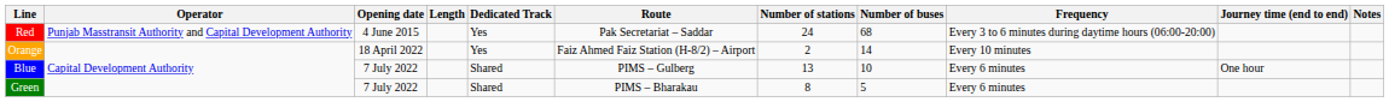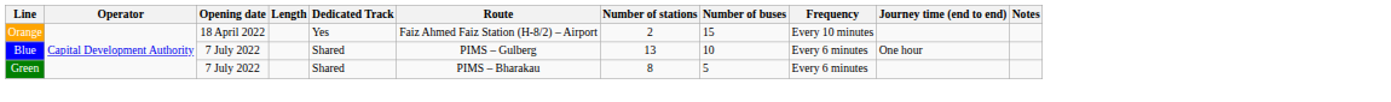- row: Red | Punjab Masstransit Authority and Capital Development Authority | 4 June 2015 | Yes | Pak Secretariat – Saddar | 24 | 68 | Every 3 to 6 minutes during daytime hours (06:00-20:00)
Orange | Number of buses: 14 -> 15
